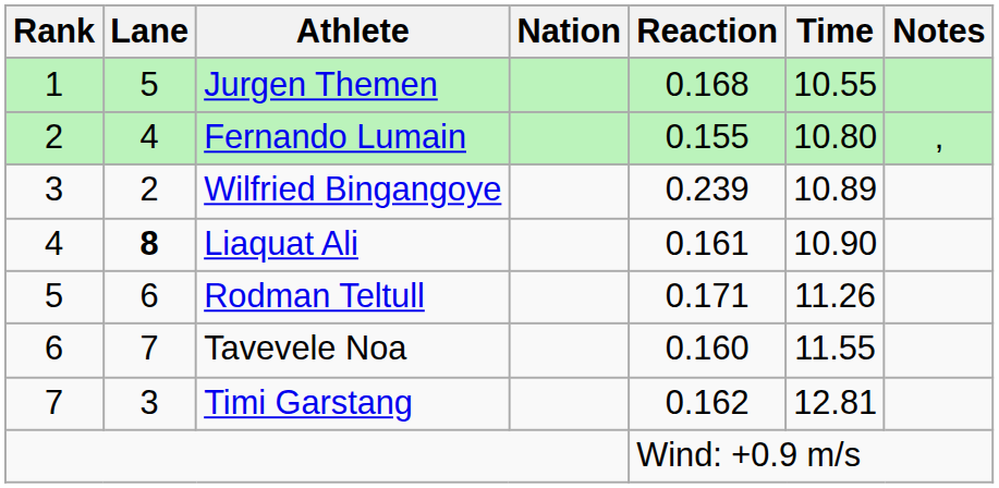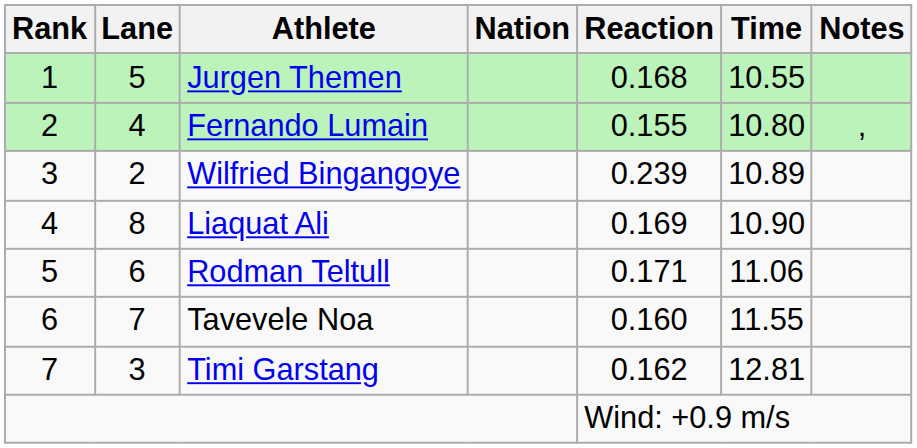Liaquat Ali | Lane: bold -> normal
Liaquat Ali | Reaction: 0.161 -> 0.169
Rodman Teltull | Time: 11.26 -> 11.06
